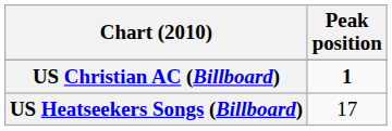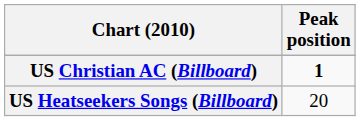US Heatseekers Songs (Billboard) | Peak position: 17 -> 20
